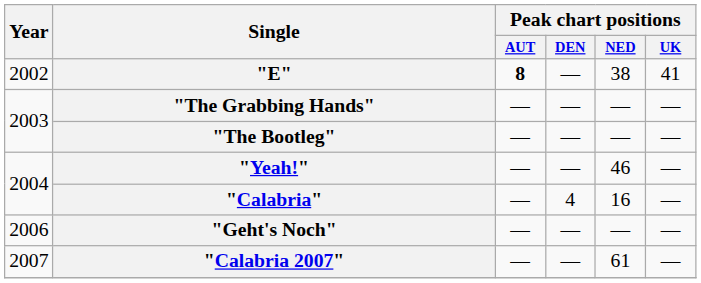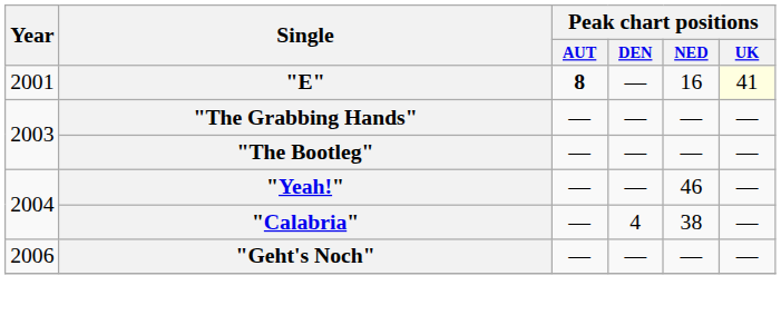"E" | Year: 2002 -> 2001
"E" | Peak chart positions / NED: 38 -> 16
"E" | Peak chart positions / UK: no background -> lightyellow background
"Calabria" | Peak chart positions / NED: 16 -> 38
- row: 2007 | "Calabria 2007" | — | — | 61 | —
